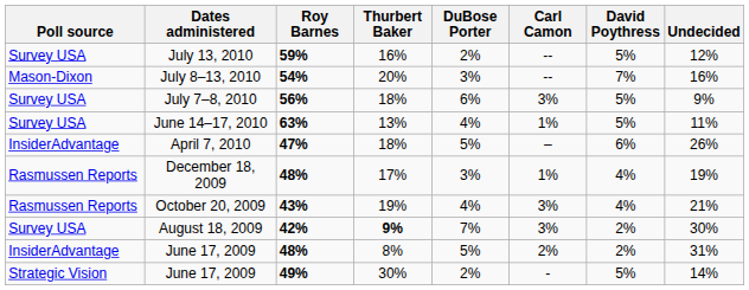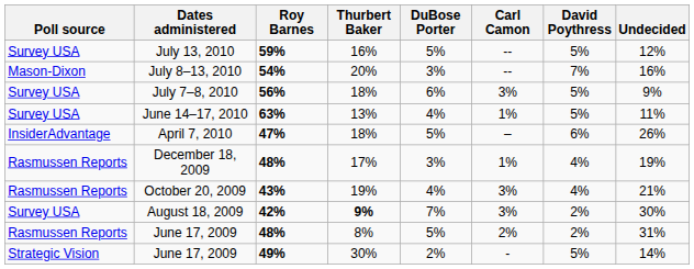July 13, 2010 | DuBose Porter: 2% -> 5%
June 17, 2009 / 48% | Poll source: InsiderAdvantage -> Rasmussen Reports
